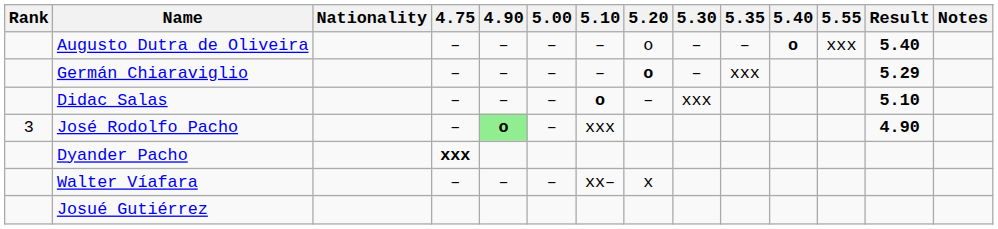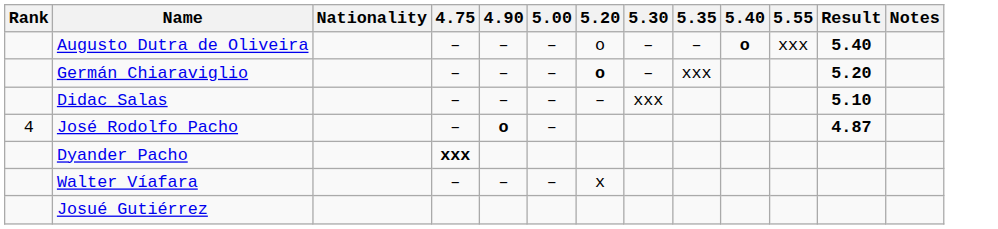- column: 5.10 | – | – | o | xxx | xx–
Germán Chiaraviglio | Result: 5.29 -> 5.20
José Rodolfo Pacho | Rank: 3 -> 4
José Rodolfo Pacho | 4.90: lightgreen background -> no background
José Rodolfo Pacho | Result: 4.90 -> 4.87
